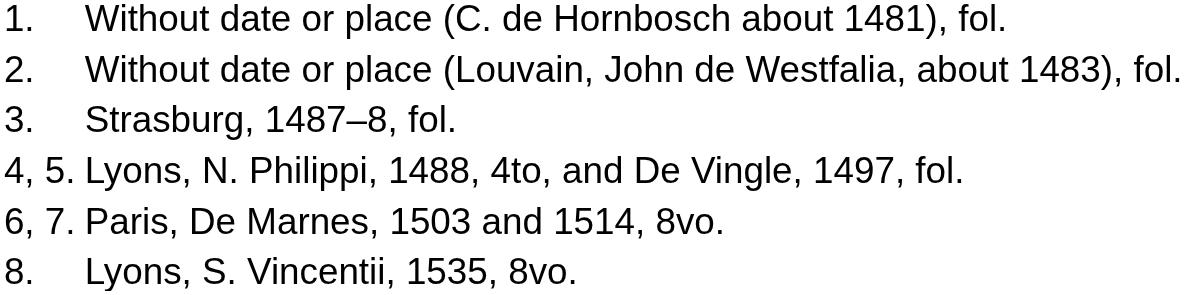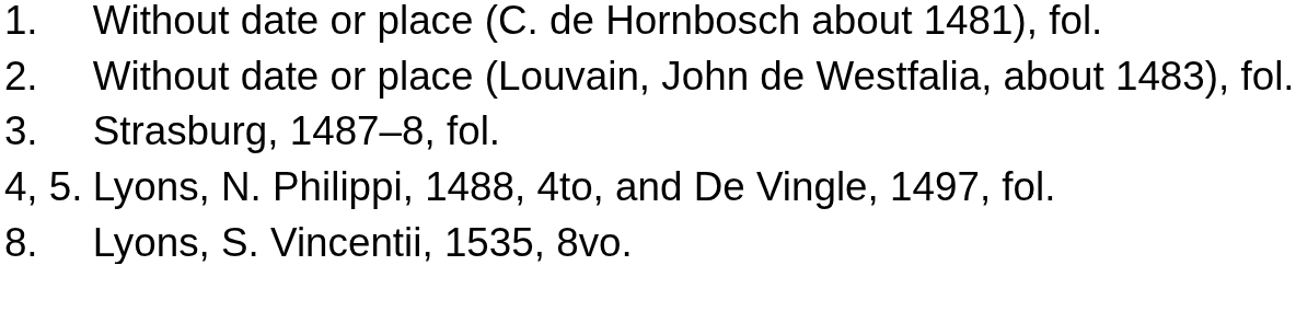- row: 6, 7. | Paris, De Marnes, 1503 and 1514, 8vo.
